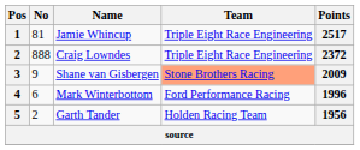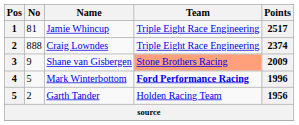Craig Lowndes | Points: 2372 -> 2374
Mark Winterbottom | No: 6 -> 5
Mark Winterbottom | Team: normal -> bold
